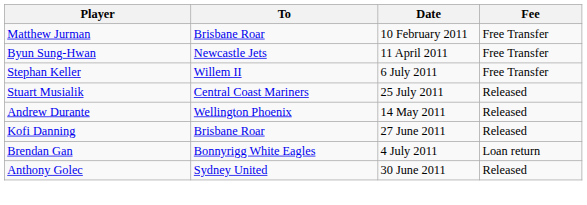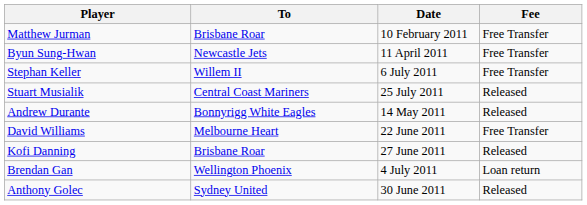Andrew Durante | To: Wellington Phoenix -> Bonnyrigg White Eagles
+ row: David Williams | Melbourne Heart | 22 June 2011 | Free Transfer
Brendan Gan | To: Bonnyrigg White Eagles -> Wellington Phoenix
